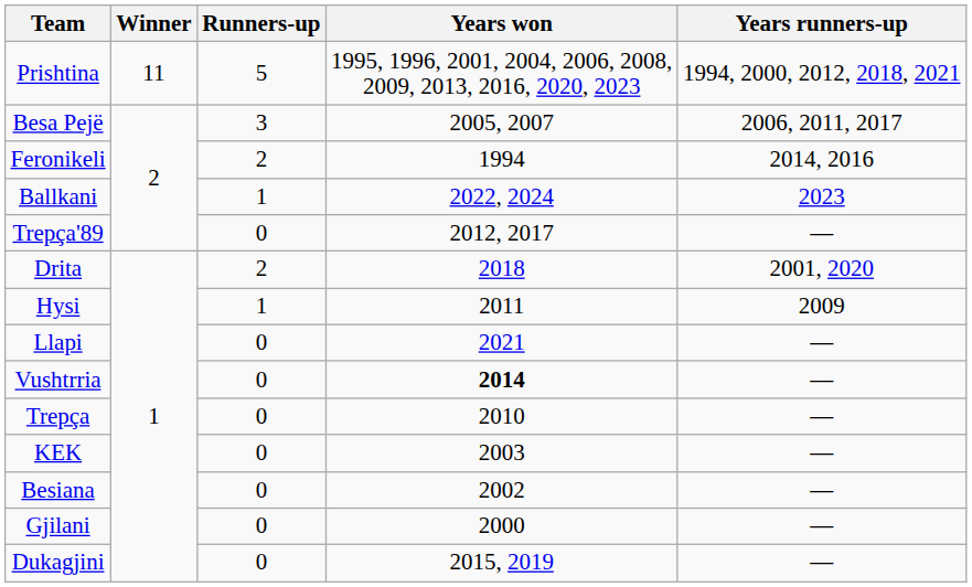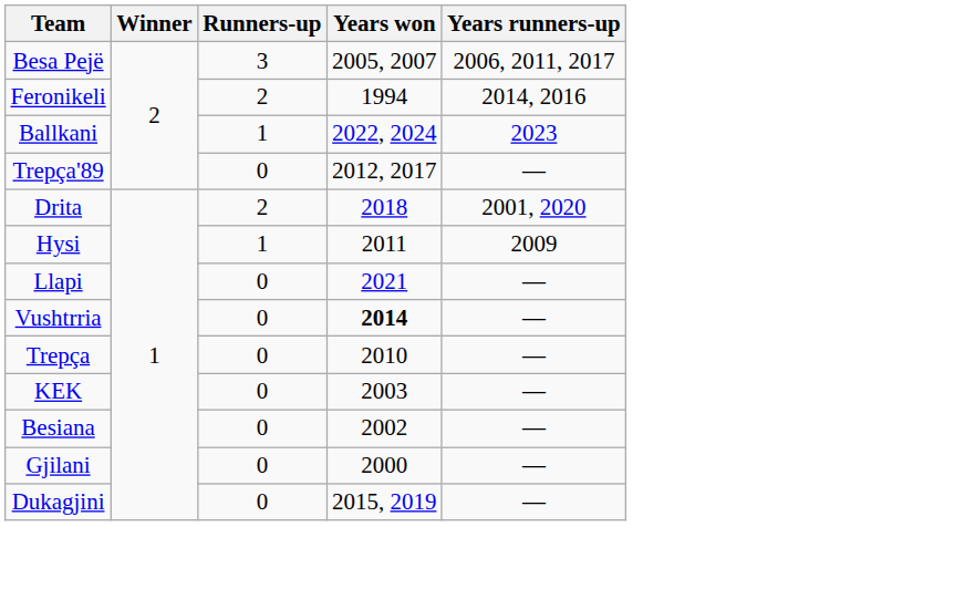- row: Prishtina | 11 | 5 | 1995, 1996, 2001, 2004, 2006, 2008, 2009, 2013, 2016, 2020, 2023 | 1994, 2000, 2012, 2018, 2021
